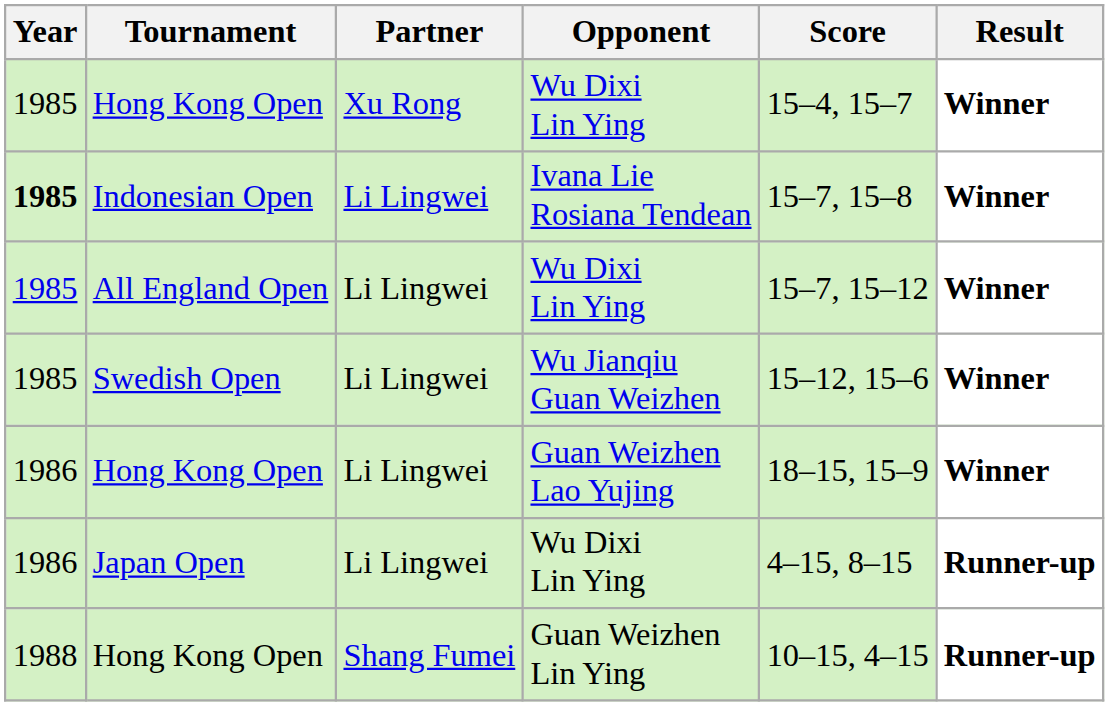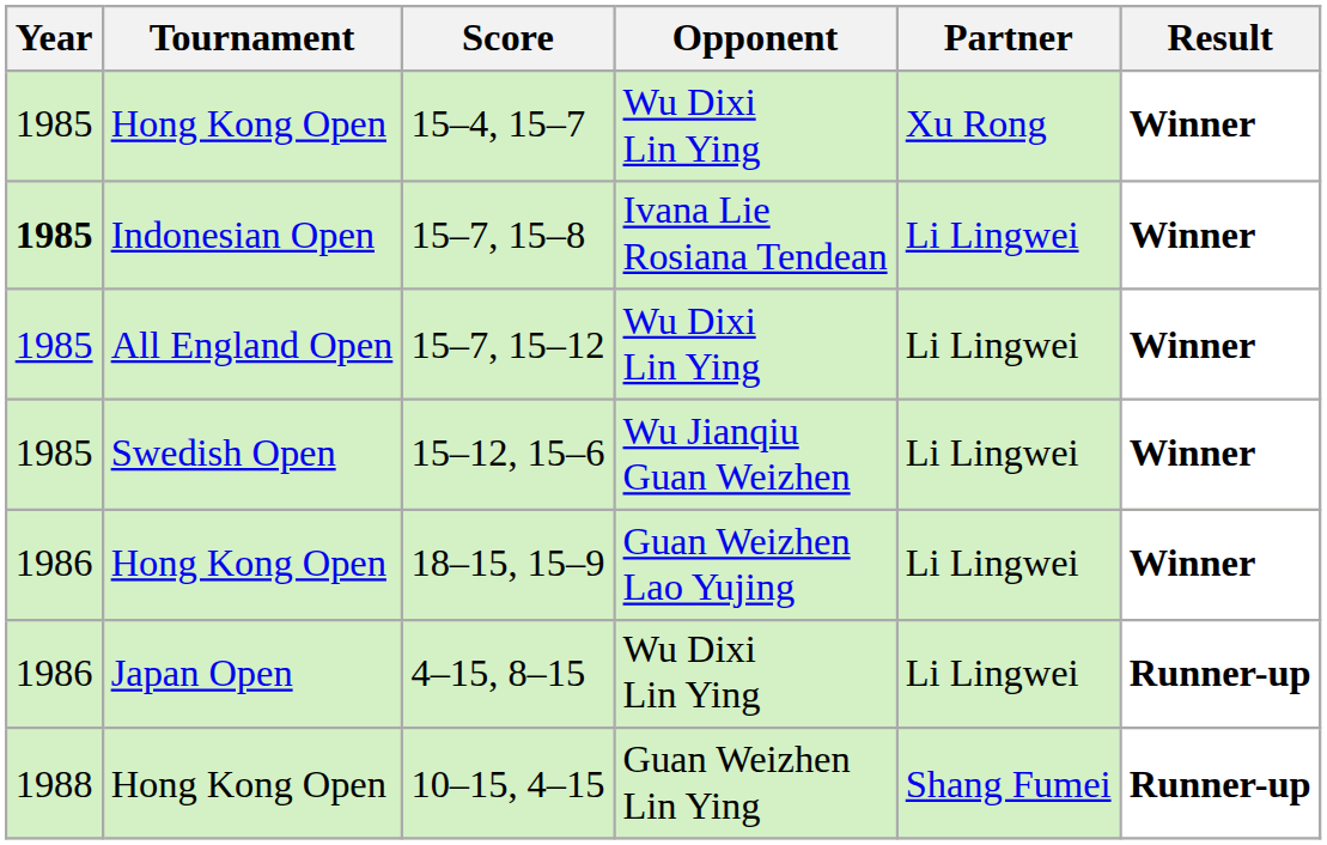columns swapped: Partner <-> Score
